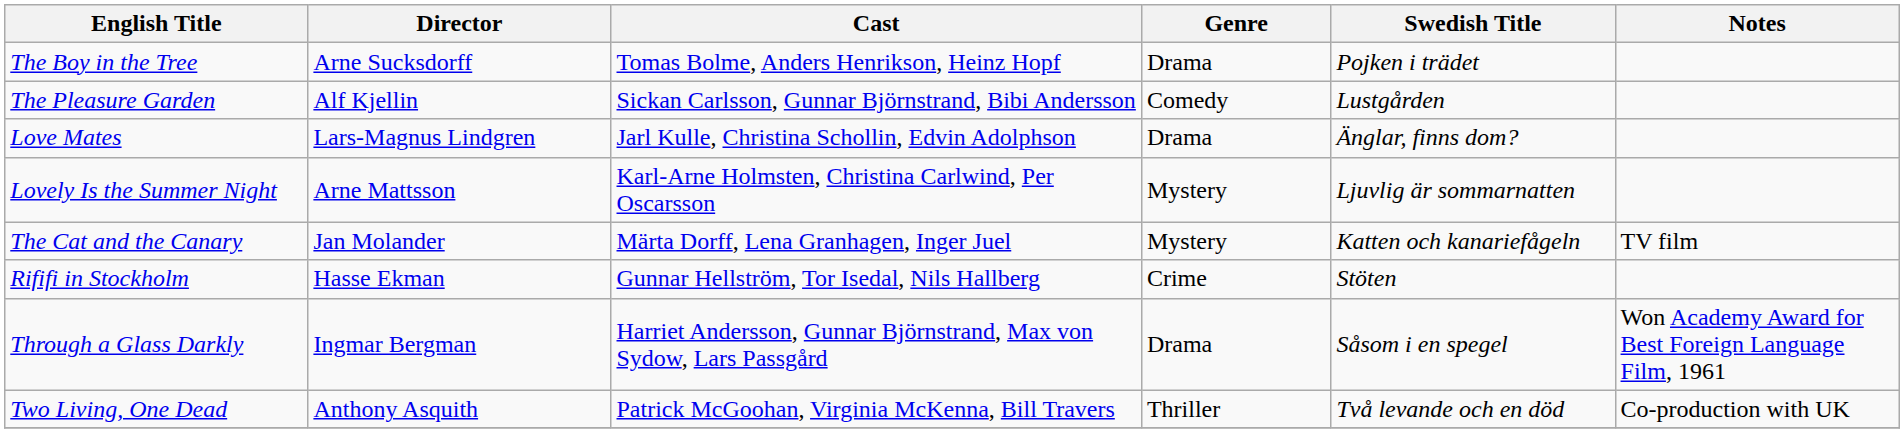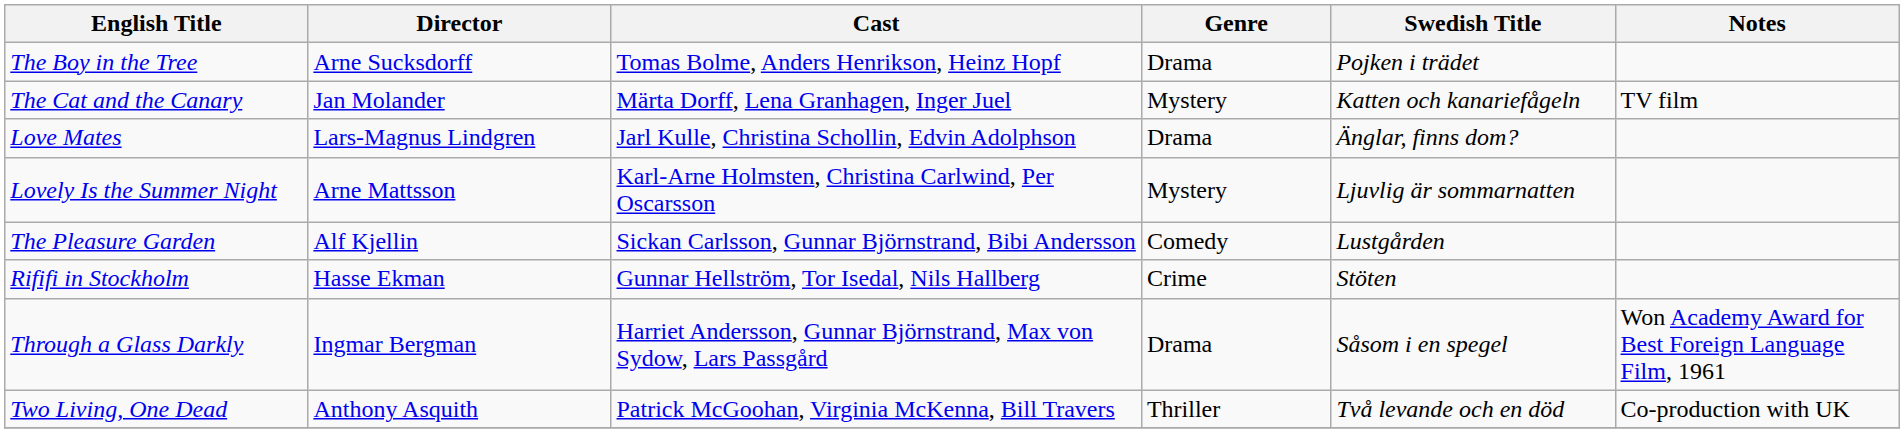rows swapped: The Cat and the Canary <-> The Pleasure Garden
